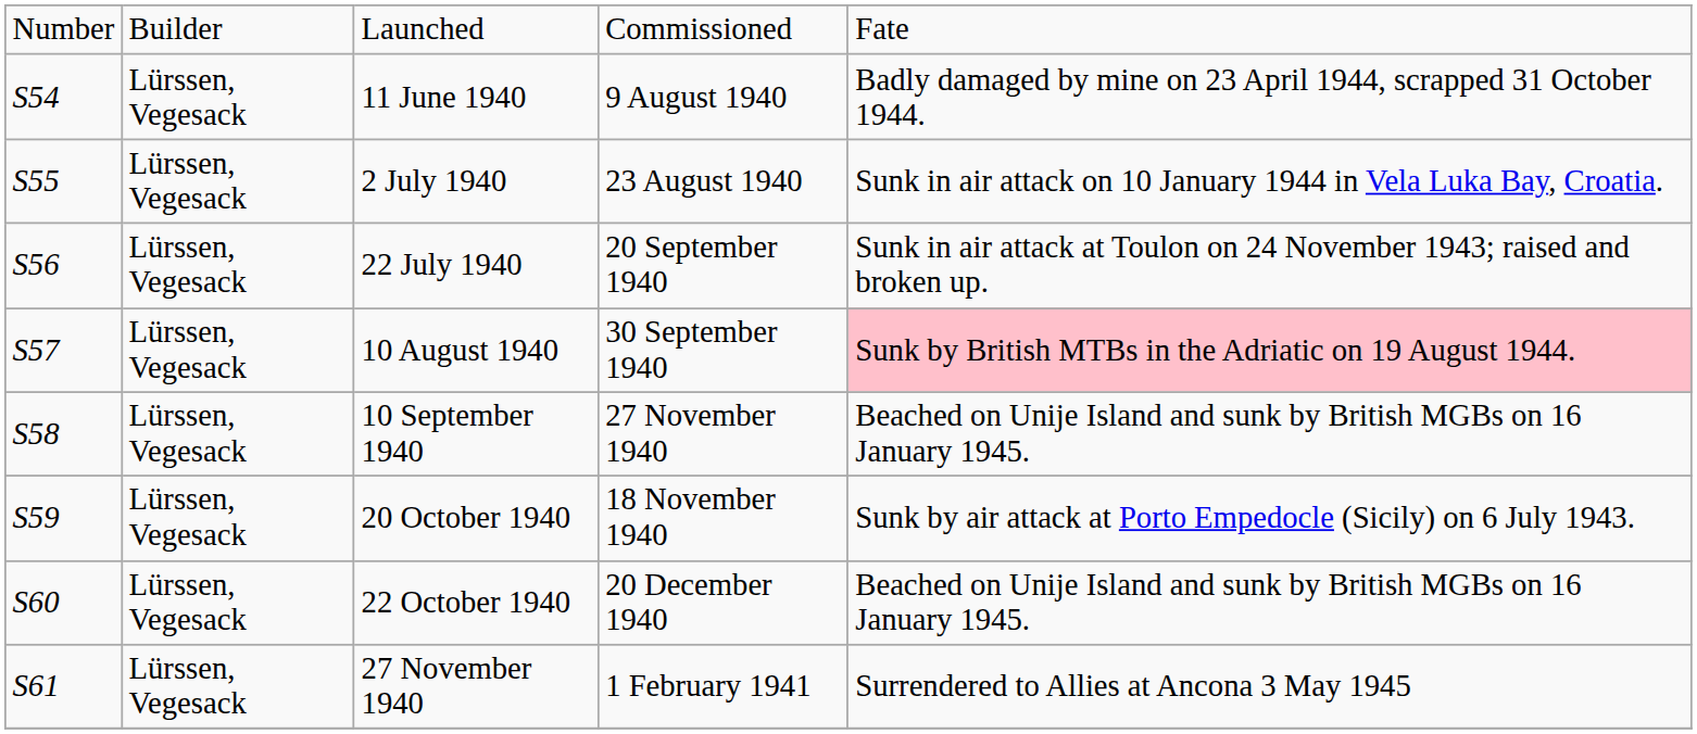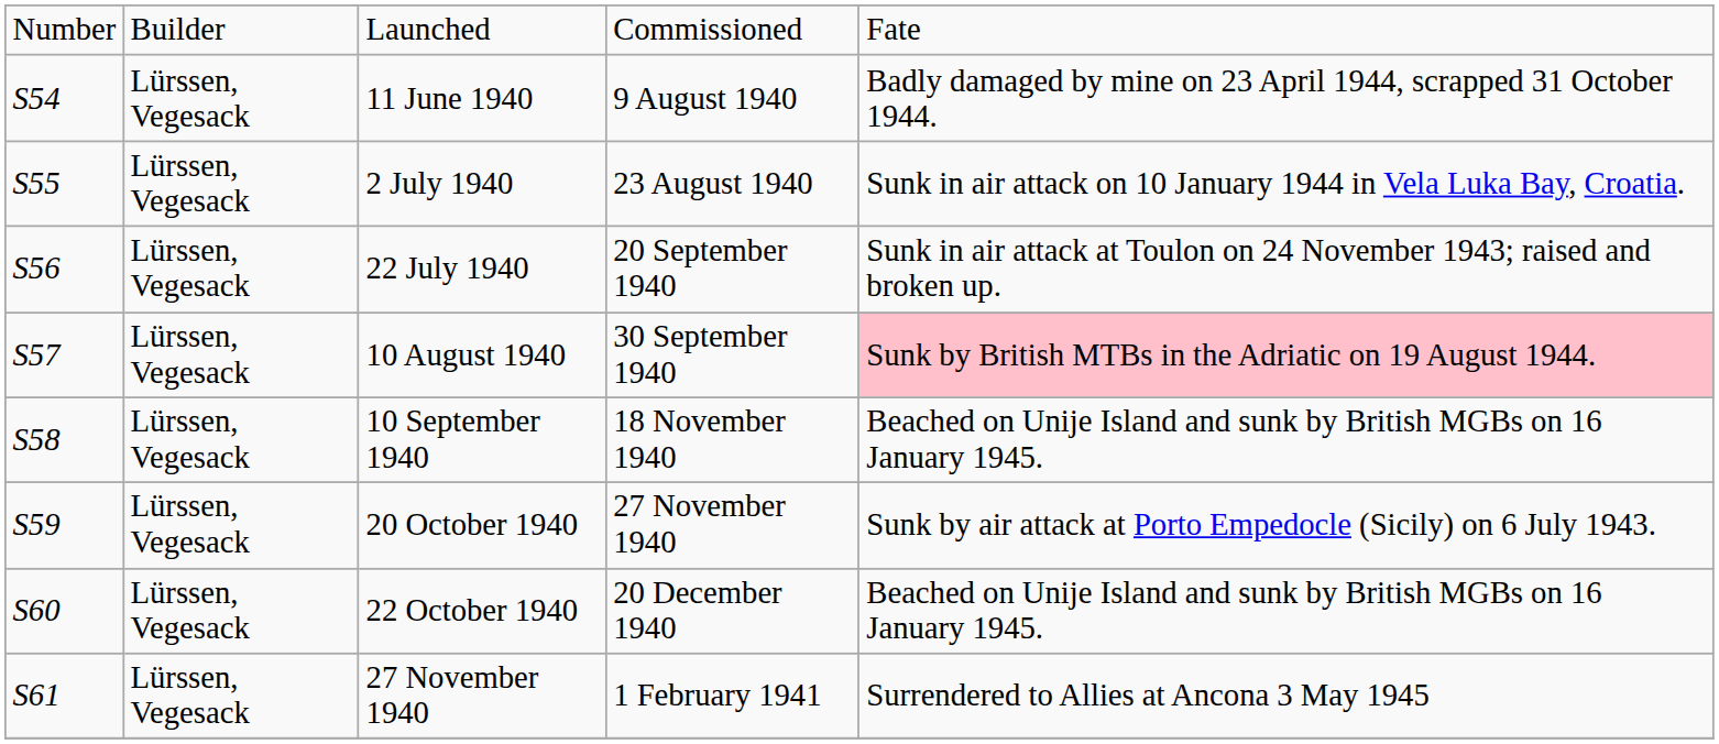10 September 1940 | column 4: 27 November 1940 -> 18 November 1940
20 October 1940 | column 4: 18 November 1940 -> 27 November 1940
